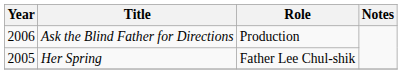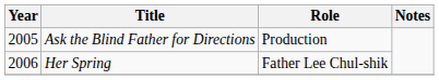Ask the Blind Father for Directions | Year: 2006 -> 2005
Her Spring | Year: 2005 -> 2006
